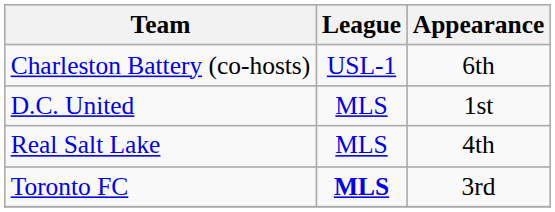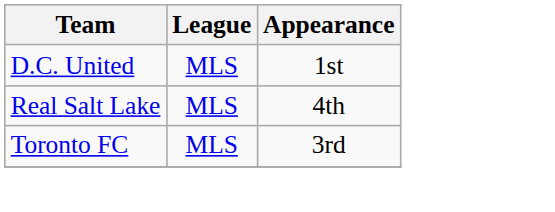- row: Charleston Battery (co-hosts) | USL-1 | 6th
Toronto FC | League: bold -> normal
